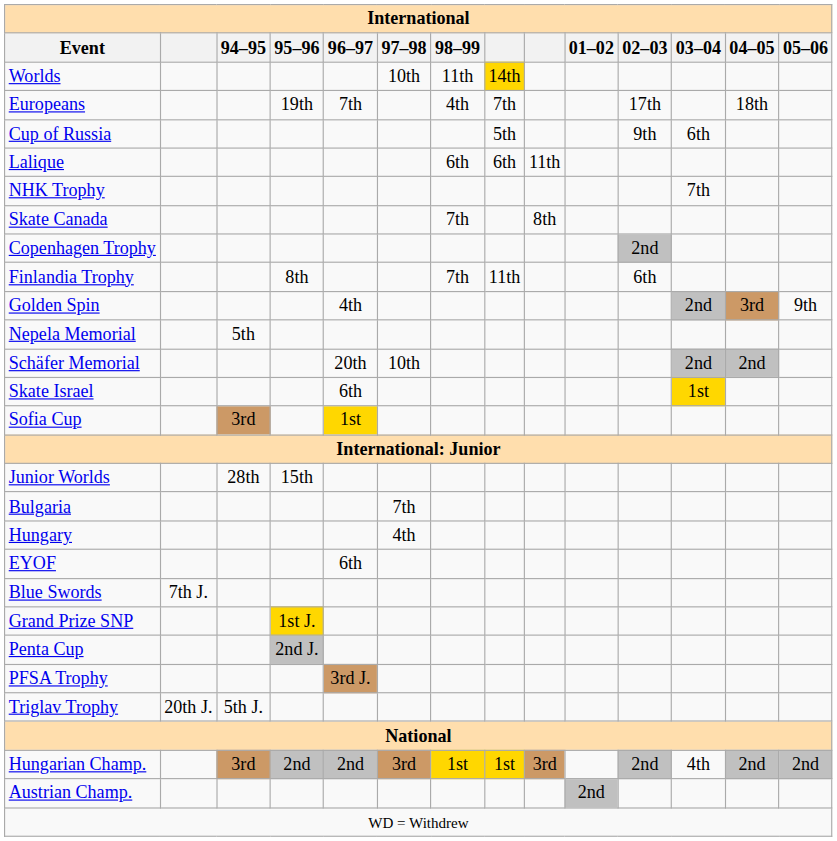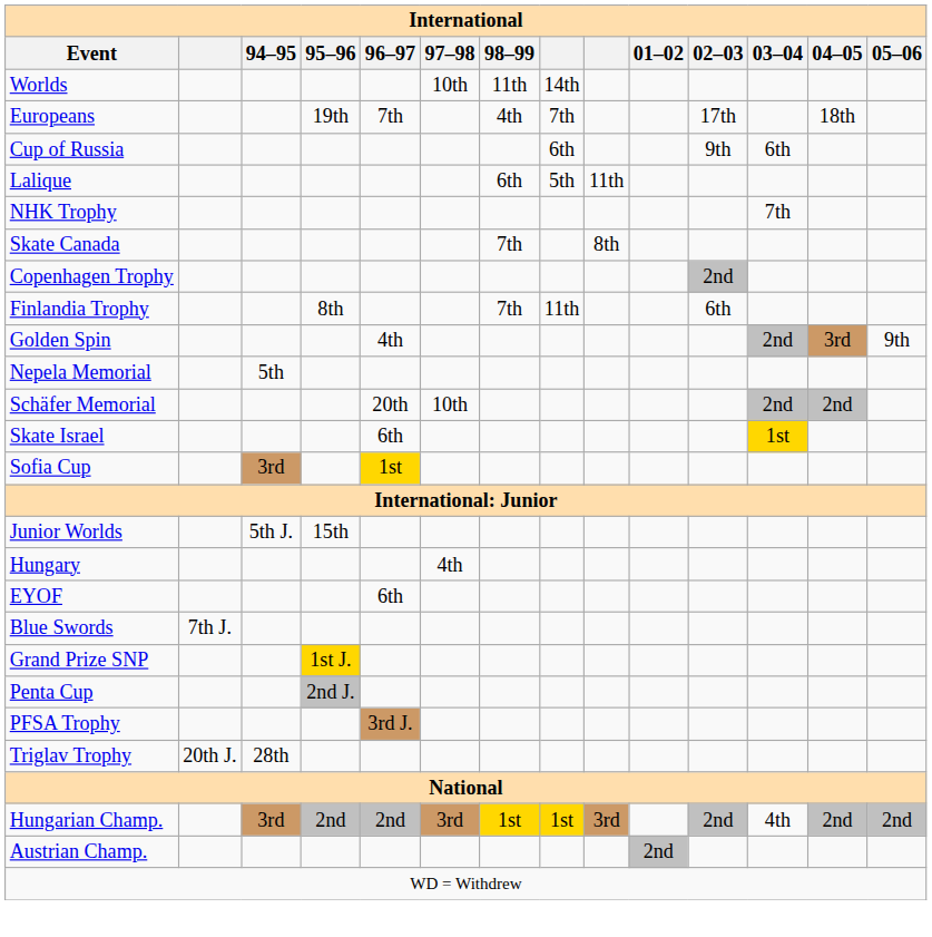Worlds | column 8: gold background -> no background
Cup of Russia | column 8: 5th -> 6th
Lalique | column 8: 6th -> 5th
Junior Worlds | 94–95: 28th -> 5th J.
- row: Bulgaria | 7th
Triglav Trophy | 94–95: 5th J. -> 28th
